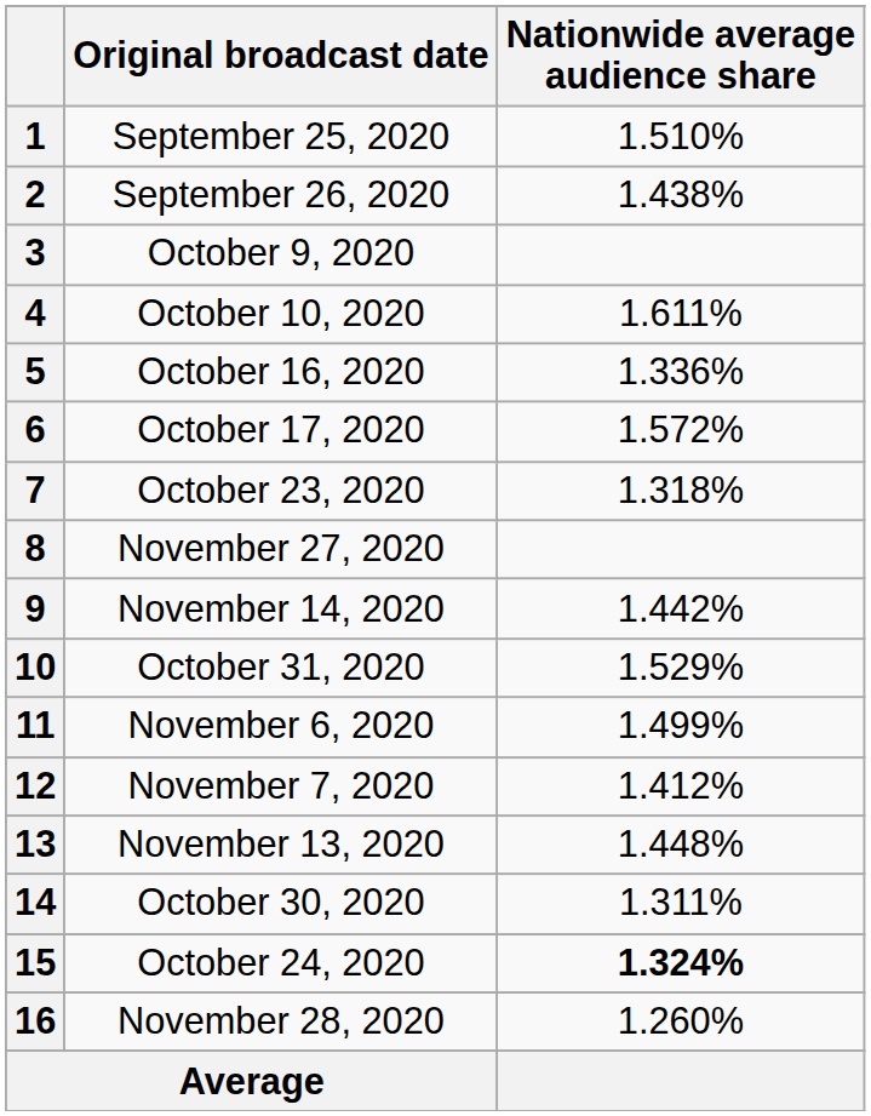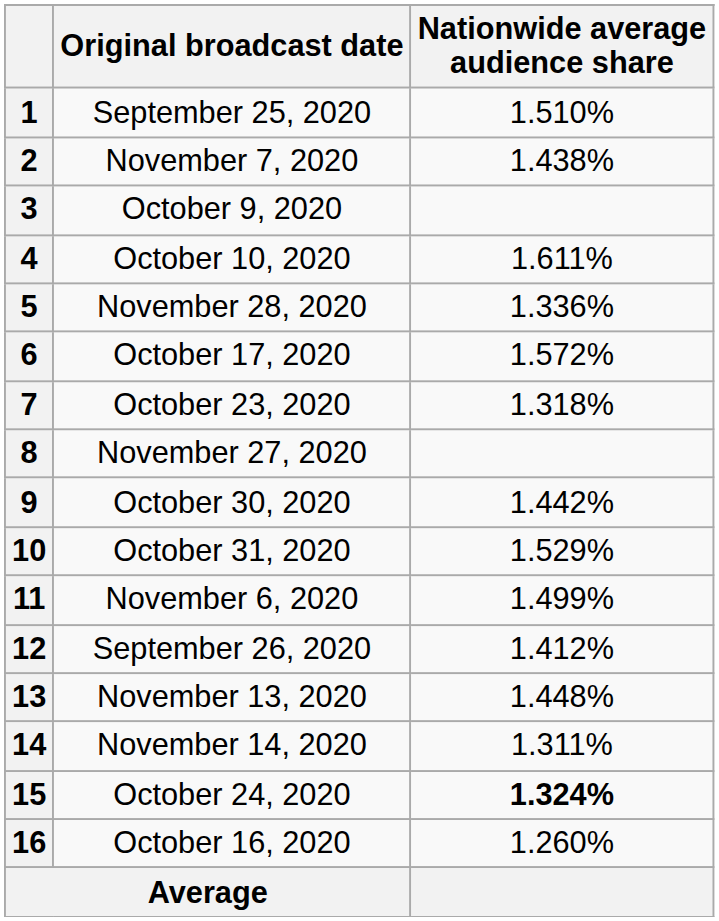2 | Original broadcast date: September 26, 2020 -> November 7, 2020
5 | Original broadcast date: October 16, 2020 -> November 28, 2020
9 | Original broadcast date: November 14, 2020 -> October 30, 2020
12 | Original broadcast date: November 7, 2020 -> September 26, 2020
14 | Original broadcast date: October 30, 2020 -> November 14, 2020
16 | Original broadcast date: November 28, 2020 -> October 16, 2020
